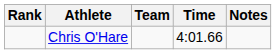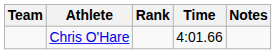columns swapped: Rank <-> Team
